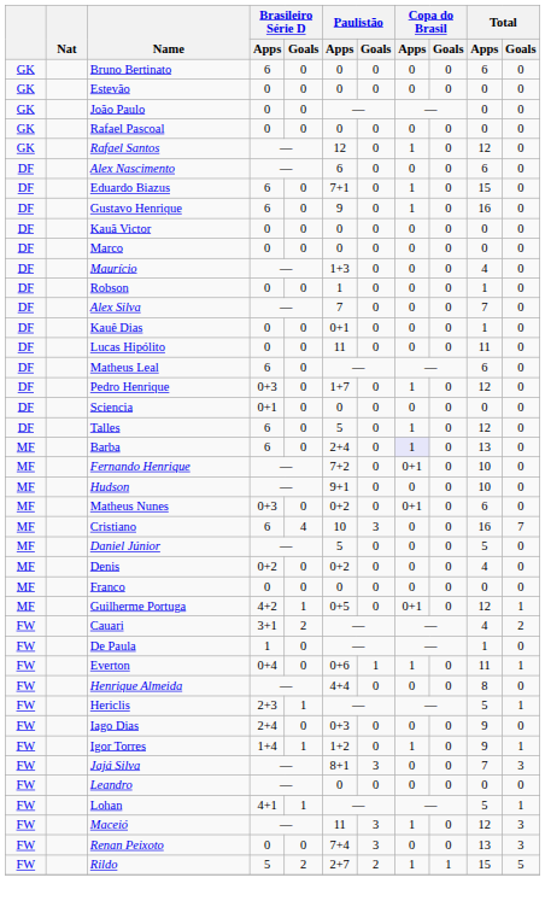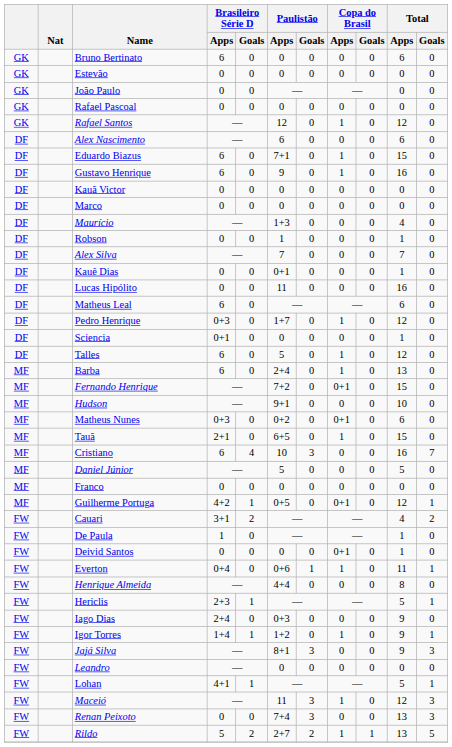Lucas Hipólito | Total / Apps: 11 -> 16
Sciencia | Total / Apps: 0 -> 1
Barba | Copa do Brasil / Apps: lavender background -> no background
Fernando Henrique | Total / Apps: 10 -> 15
+ row: MF | Tauã | 2+1 | 0 | 6+5 | 0 | 1 | 0 | 15 | 0
- row: MF | Denis | 0+2 | 0 | 0+2 | 0 | 0 | 0 | 4 | 0
+ row: FW | Deivid Santos | 0 | 0 | 0 | 0 | 0+1 | 0 | 1 | 0
Jajá Silva | Total / Apps: 7 -> 9
Rildo | Total / Apps: 15 -> 13
